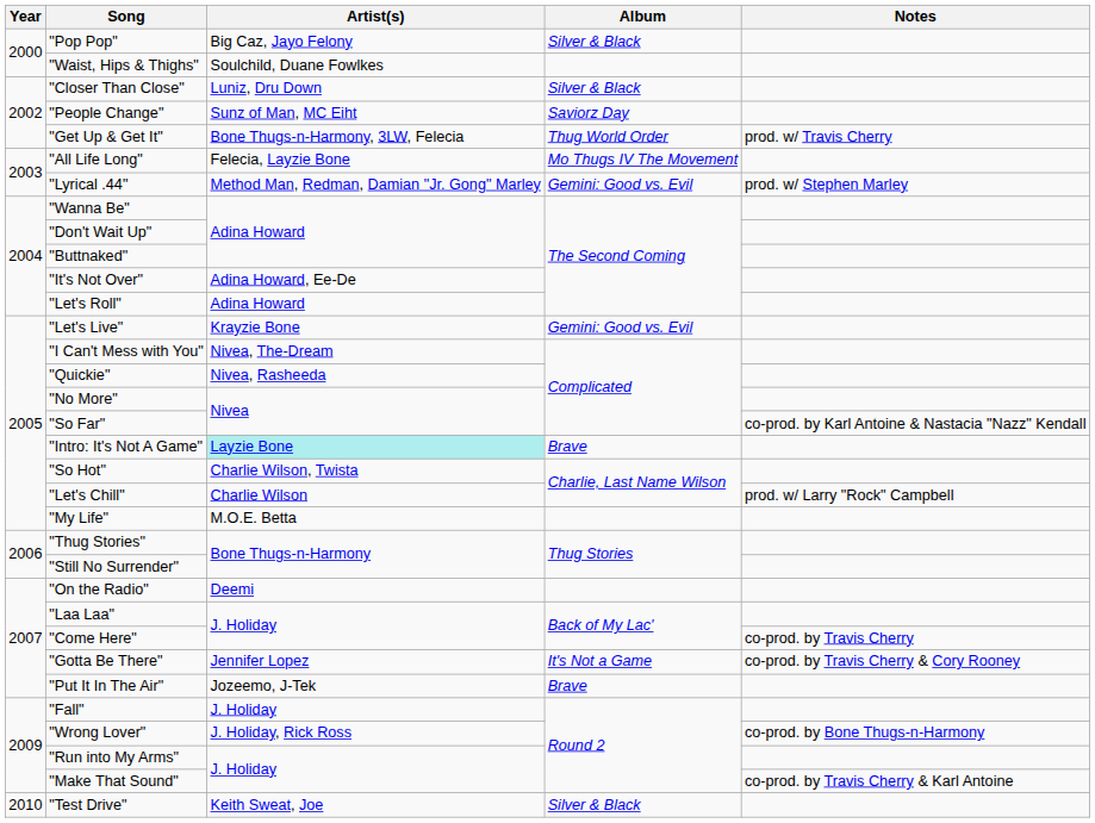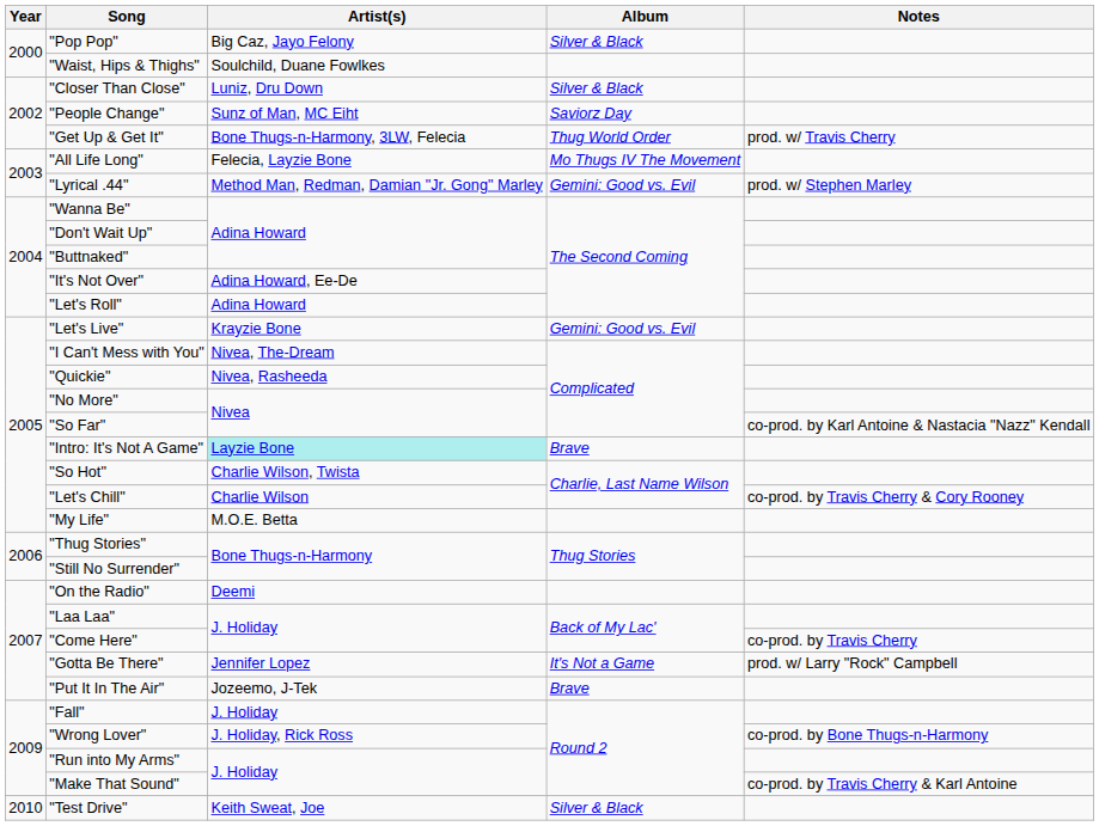"Let's Chill" | Notes: prod. w/ Larry "Rock" Campbell -> co-prod. by Travis Cherry & Cory Rooney
"Gotta Be There" | Notes: co-prod. by Travis Cherry & Cory Rooney -> prod. w/ Larry "Rock" Campbell
